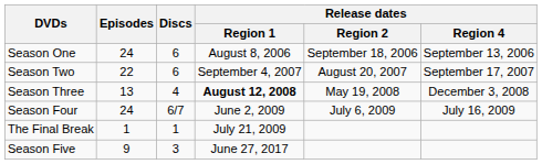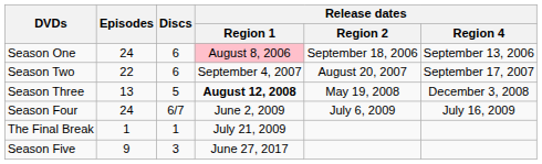Season One | Release dates / Region 1: no background -> pink background
Season Three | Discs: 4 -> 5
